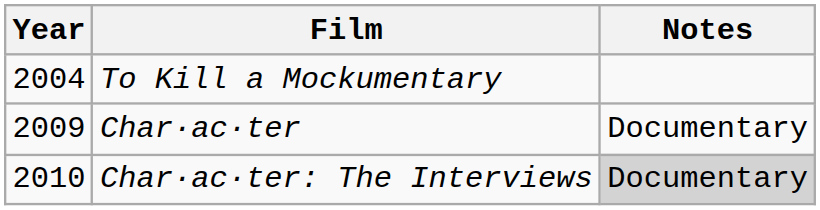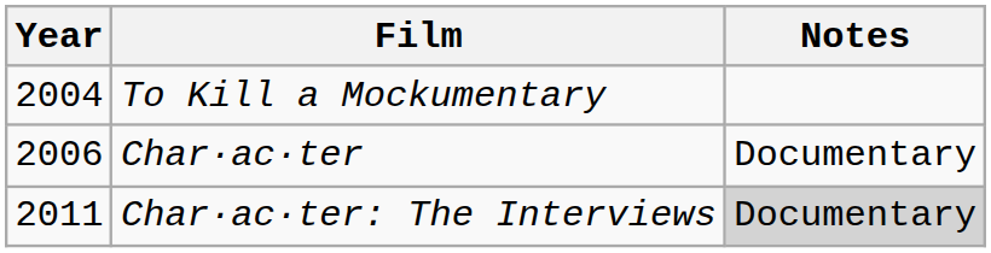Char·ac·ter | Year: 2009 -> 2006
Char·ac·ter: The Interviews | Year: 2010 -> 2011
